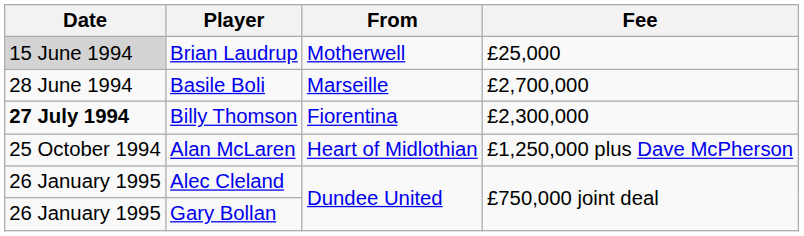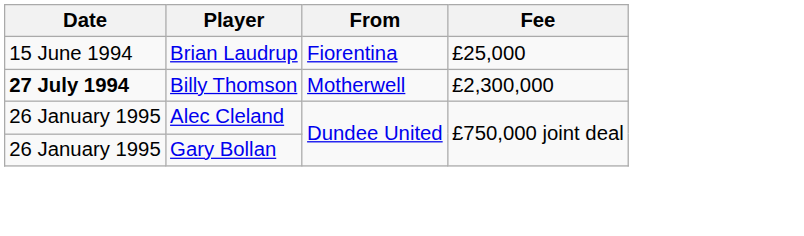Brian Laudrup | Date: lightgrey background -> no background
Brian Laudrup | From: Motherwell -> Fiorentina
- row: 28 June 1994 | Basile Boli | Marseille | £2,700,000
Billy Thomson | From: Fiorentina -> Motherwell
- row: 25 October 1994 | Alan McLaren | Heart of Midlothian | £1,250,000 plus Dave McPherson
